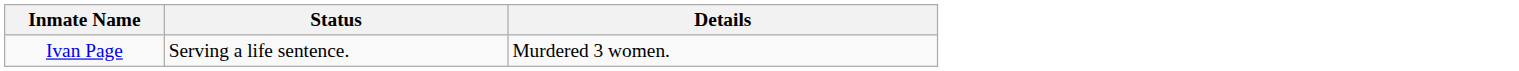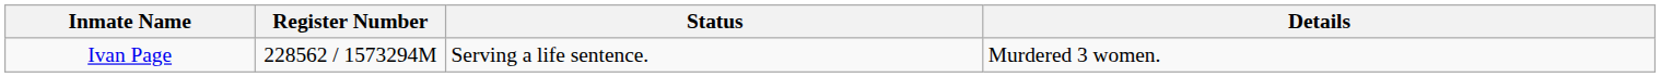+ column: Register Number | 228562 / 1573294M
